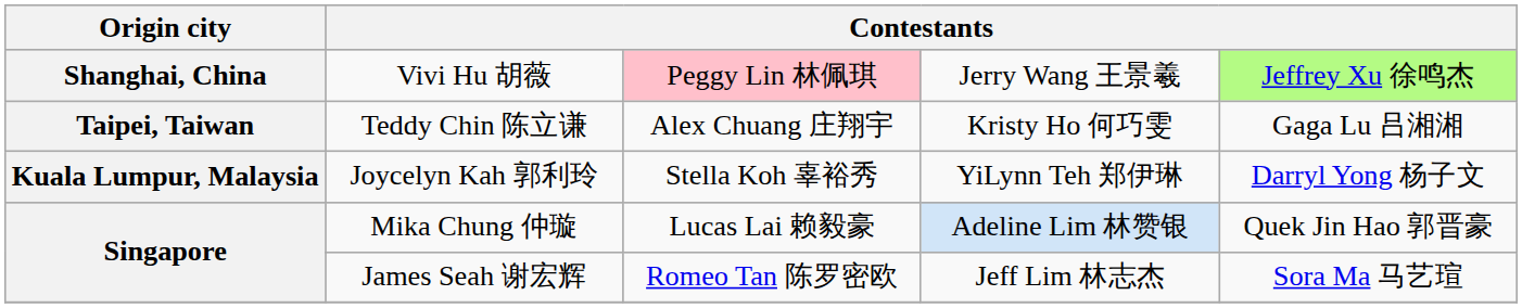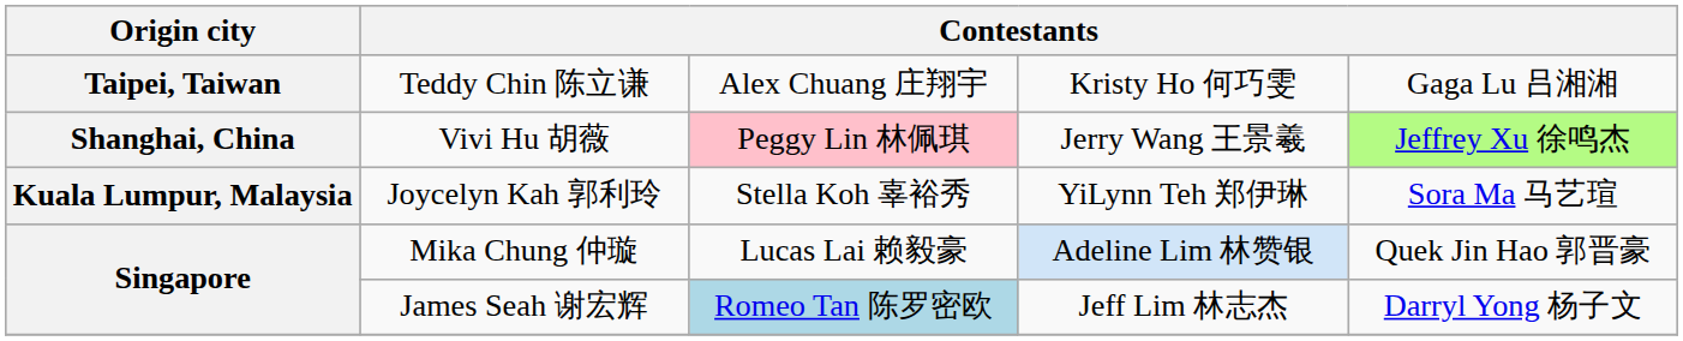rows swapped: Teddy Chin 陈立谦 <-> Vivi Hu 胡薇
Joycelyn Kah 郭利玲 | column 5: Darryl Yong 杨子文 -> Sora Ma 马艺瑄
James Seah 谢宏辉 | column 3: no background -> lightblue background
James Seah 谢宏辉 | column 5: Sora Ma 马艺瑄 -> Darryl Yong 杨子文
